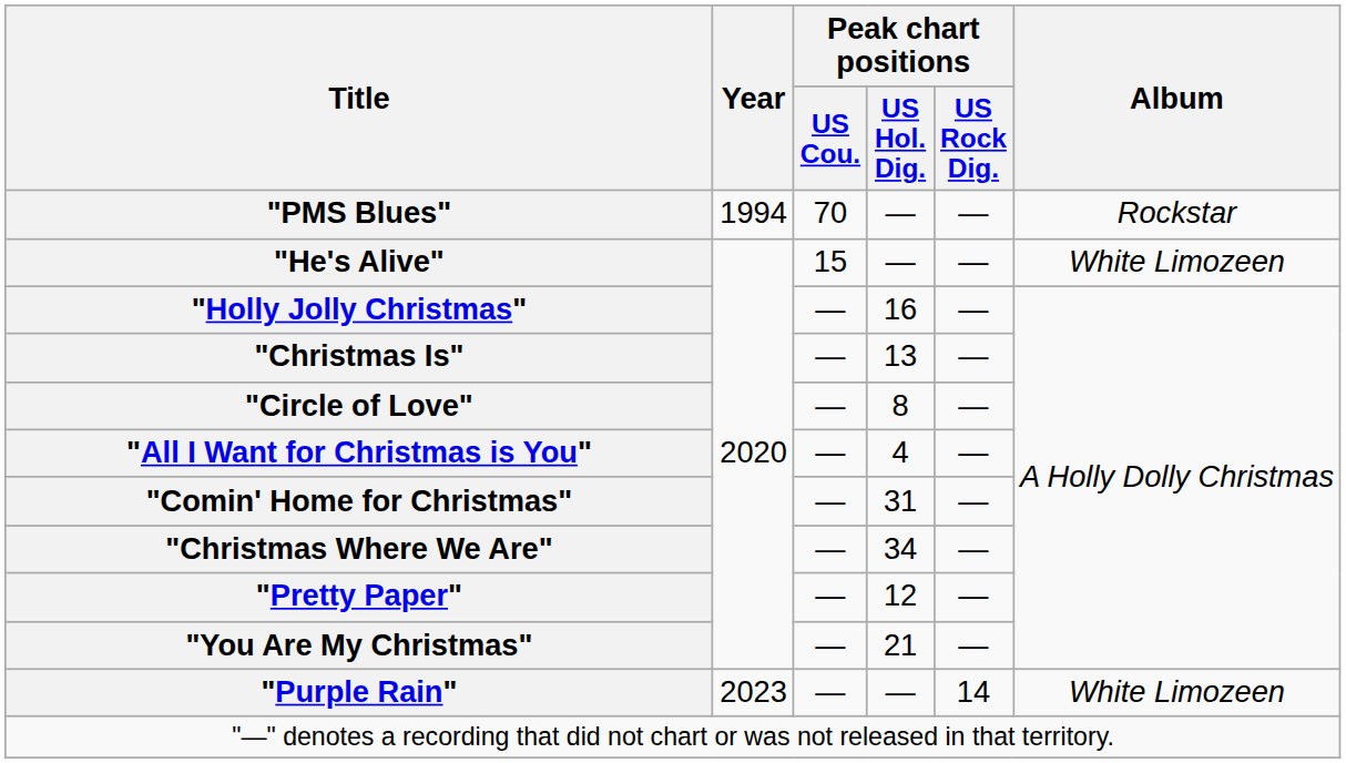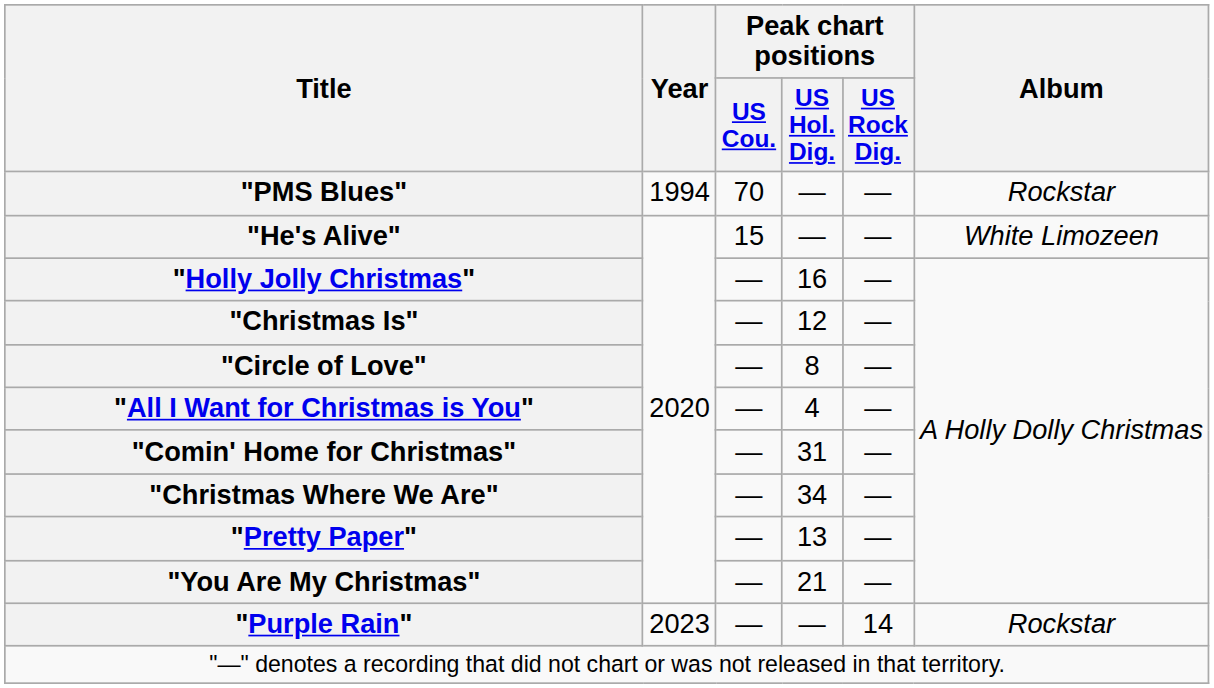"Christmas Is" | Peak chart positions / US Hol. Dig.: 13 -> 12
"Pretty Paper" | Peak chart positions / US Hol. Dig.: 12 -> 13
"Purple Rain" | Album: White Limozeen -> Rockstar
